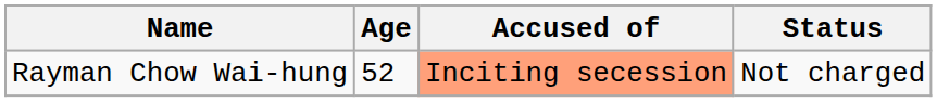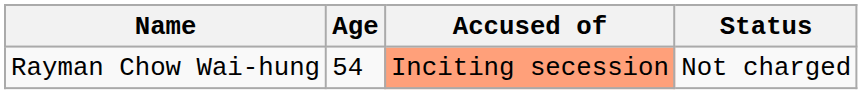Rayman Chow Wai-hung | Age: 52 -> 54
